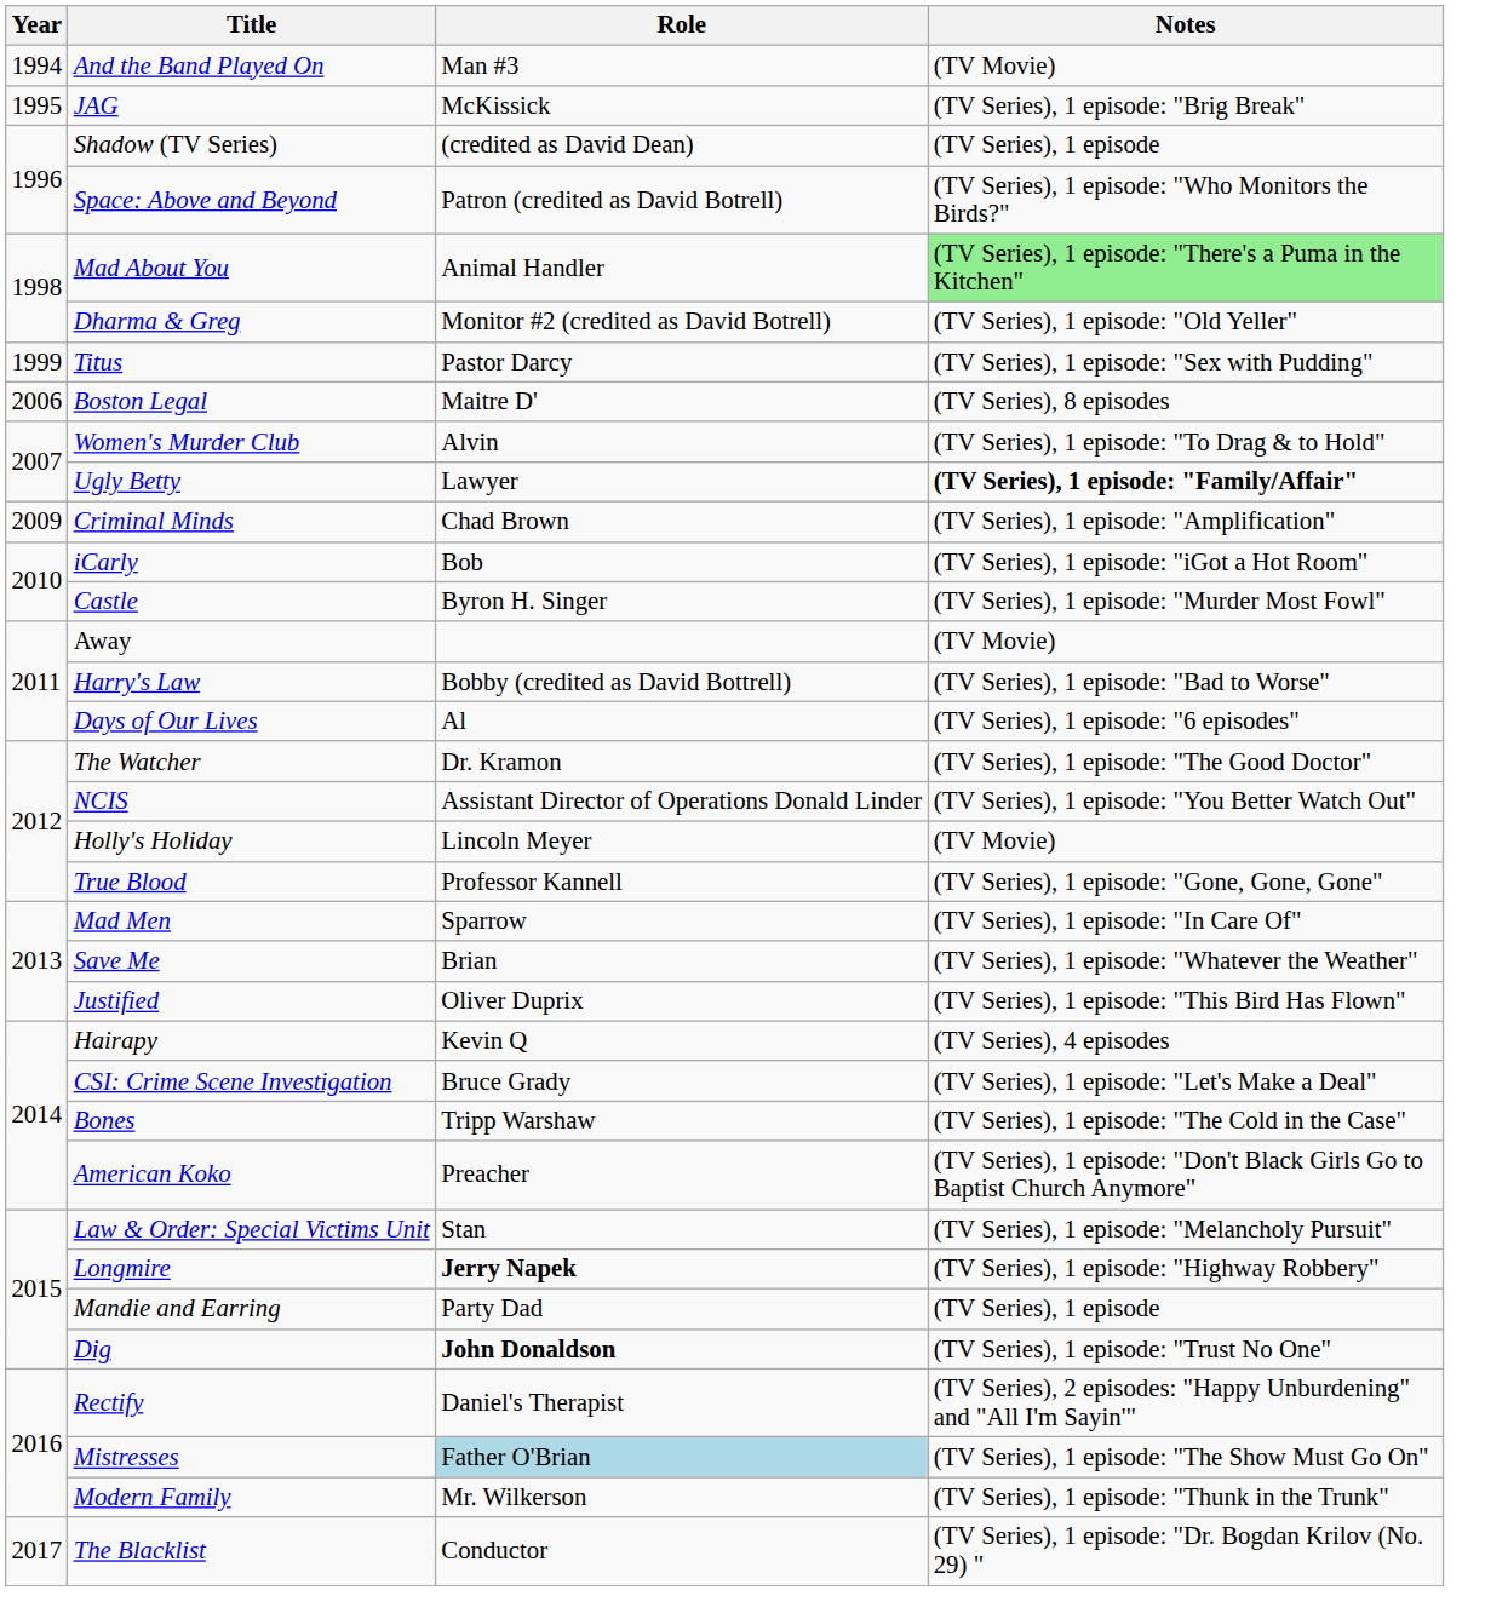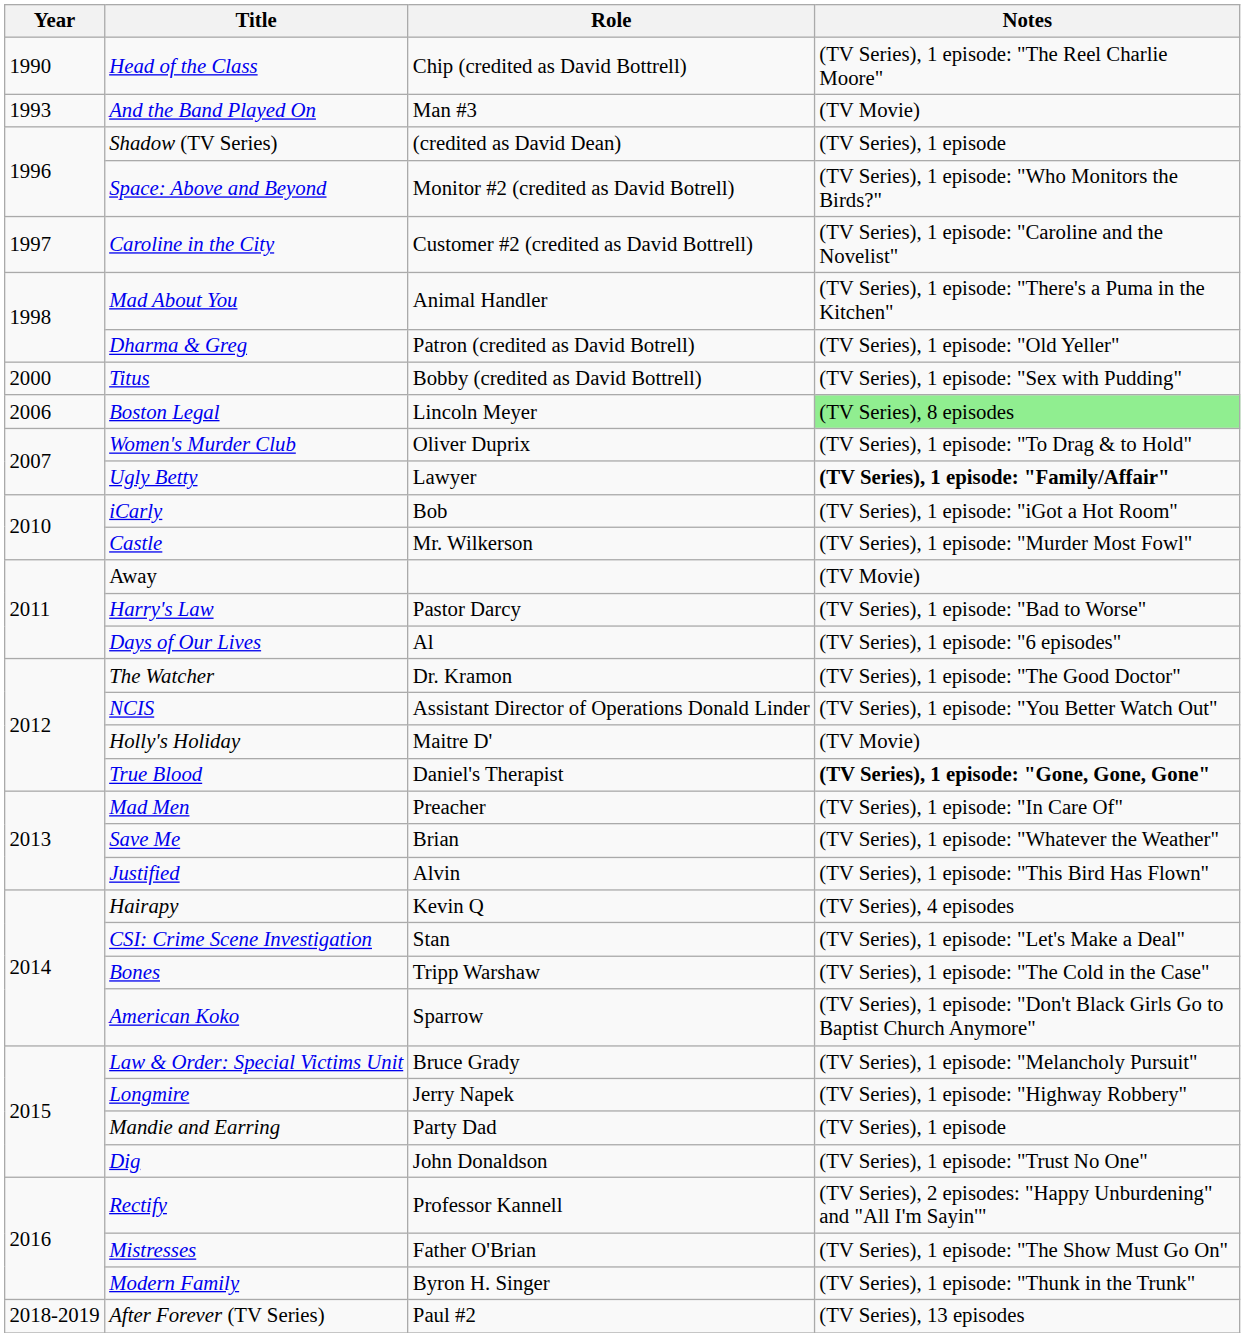+ row: 1990 | Head of the Class | Chip (credited as David Bottrell) | (TV Series), 1 episode: "The Reel Charlie Moore"
And the Band Played On | Year: 1994 -> 1993
- row: 1995 | JAG | McKissick | (TV Series), 1 episode: "Brig Break"
Space: Above and Beyond | Role: Patron (credited as David Botrell) -> Monitor #2 (credited as David Botrell)
+ row: 1997 | Caroline in the City | Customer #2 (credited as David Bottrell) | (TV Series), 1 episode: "Caroline and the Novelist"
Mad About You | Notes: lightgreen background -> no background
Dharma & Greg | Role: Monitor #2 (credited as David Botrell) -> Patron (credited as David Botrell)
Titus | Year: 1999 -> 2000
Titus | Role: Pastor Darcy -> Bobby (credited as David Bottrell)
Boston Legal | Role: Maitre D' -> Lincoln Meyer
Boston Legal | Notes: no background -> lightgreen background
Women's Murder Club | Role: Alvin -> Oliver Duprix
- row: 2009 | Criminal Minds | Chad Brown | (TV Series), 1 episode: "Amplification"
Castle | Role: Byron H. Singer -> Mr. Wilkerson
Harry's Law | Role: Bobby (credited as David Bottrell) -> Pastor Darcy
Holly's Holiday | Role: Lincoln Meyer -> Maitre D'
True Blood | Role: Professor Kannell -> Daniel's Therapist
True Blood | Notes: normal -> bold
Mad Men | Role: Sparrow -> Preacher
Justified | Role: Oliver Duprix -> Alvin
CSI: Crime Scene Investigation | Role: Bruce Grady -> Stan
American Koko | Role: Preacher -> Sparrow
Law & Order: Special Victims Unit | Role: Stan -> Bruce Grady
Longmire | Role: bold -> normal
Dig | Role: bold -> normal
Rectify | Role: Daniel's Therapist -> Professor Kannell
Mistresses | Role: lightblue background -> no background
Modern Family | Role: Mr. Wilkerson -> Byron H. Singer
- row: 2017 | The Blacklist | Conductor | (TV Series), 1 episode: "Dr. Bogdan Krilov (No. 29) "
+ row: 2018-2019 | After Forever (TV Series) | Paul #2 | (TV Series), 13 episodes
